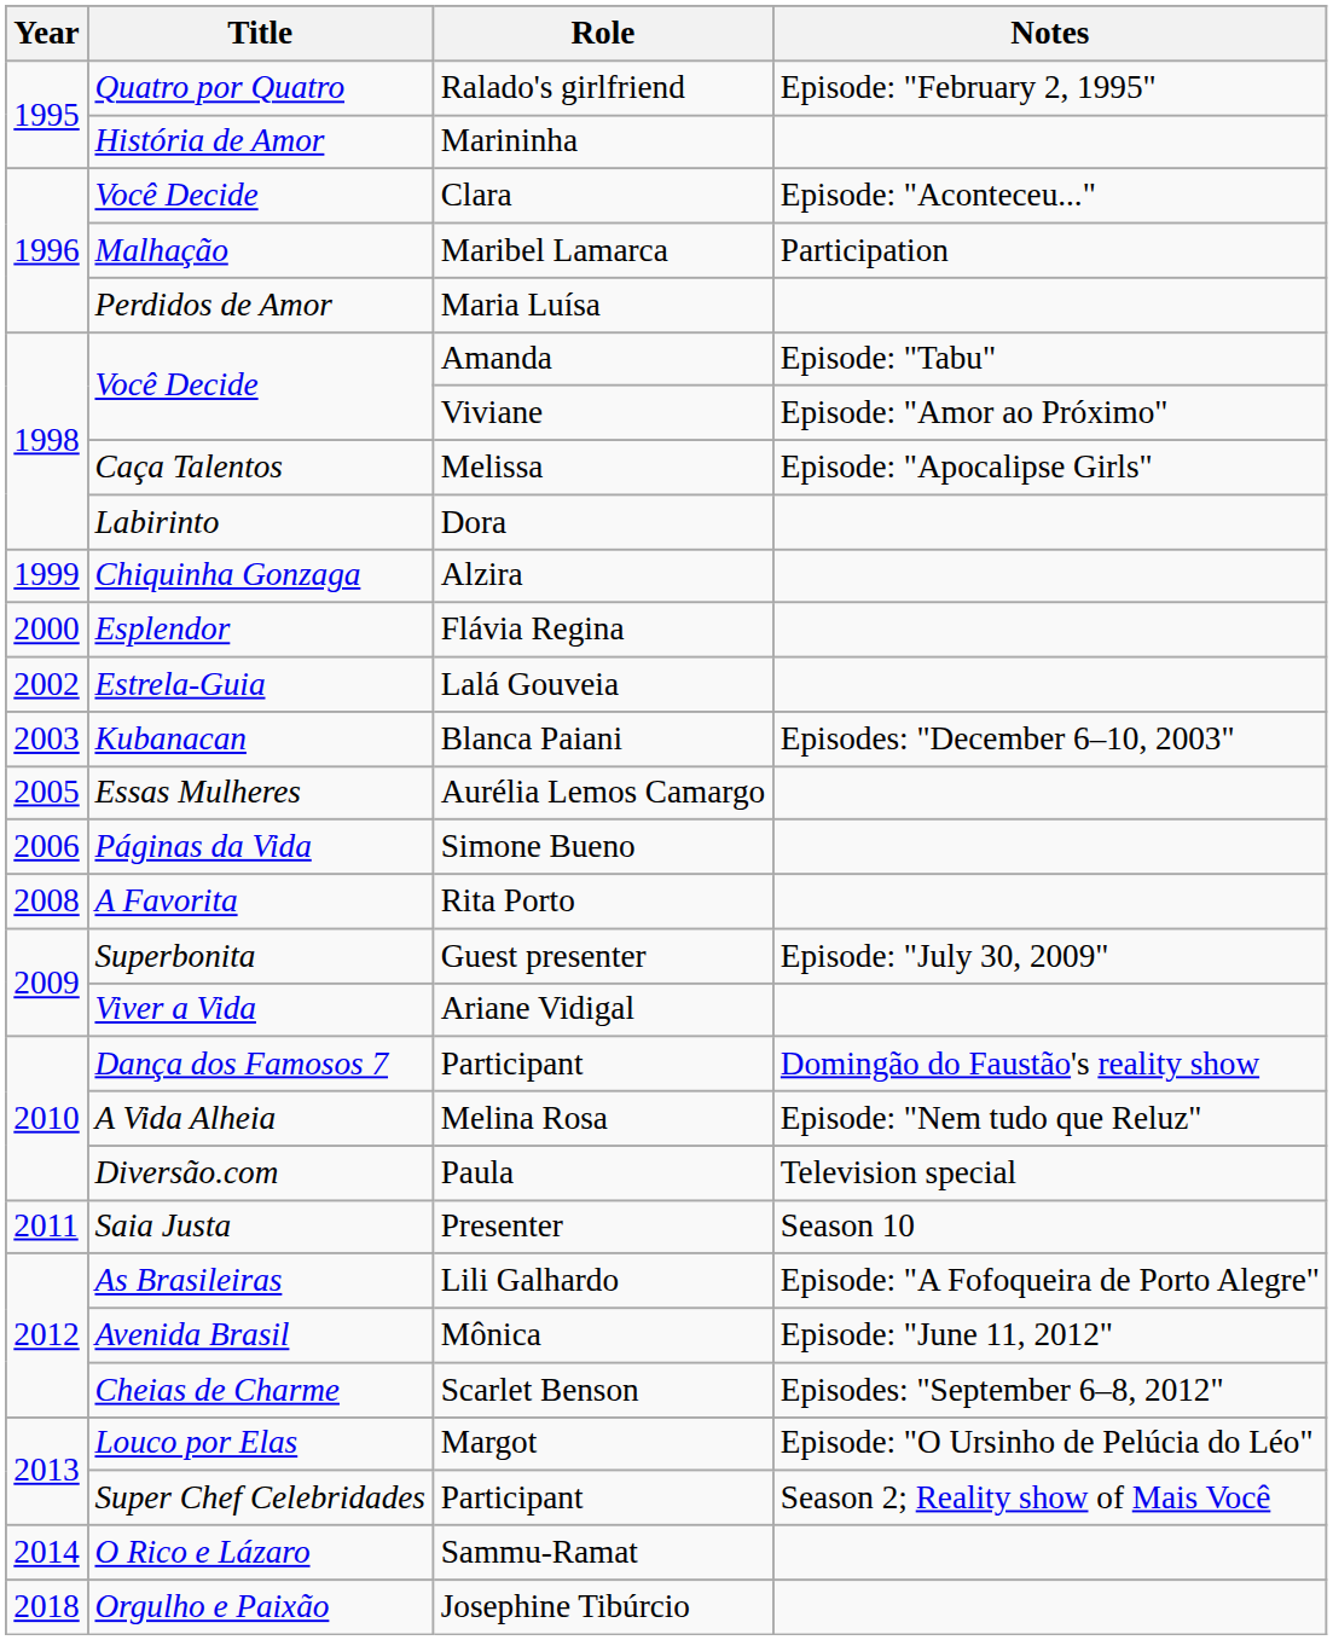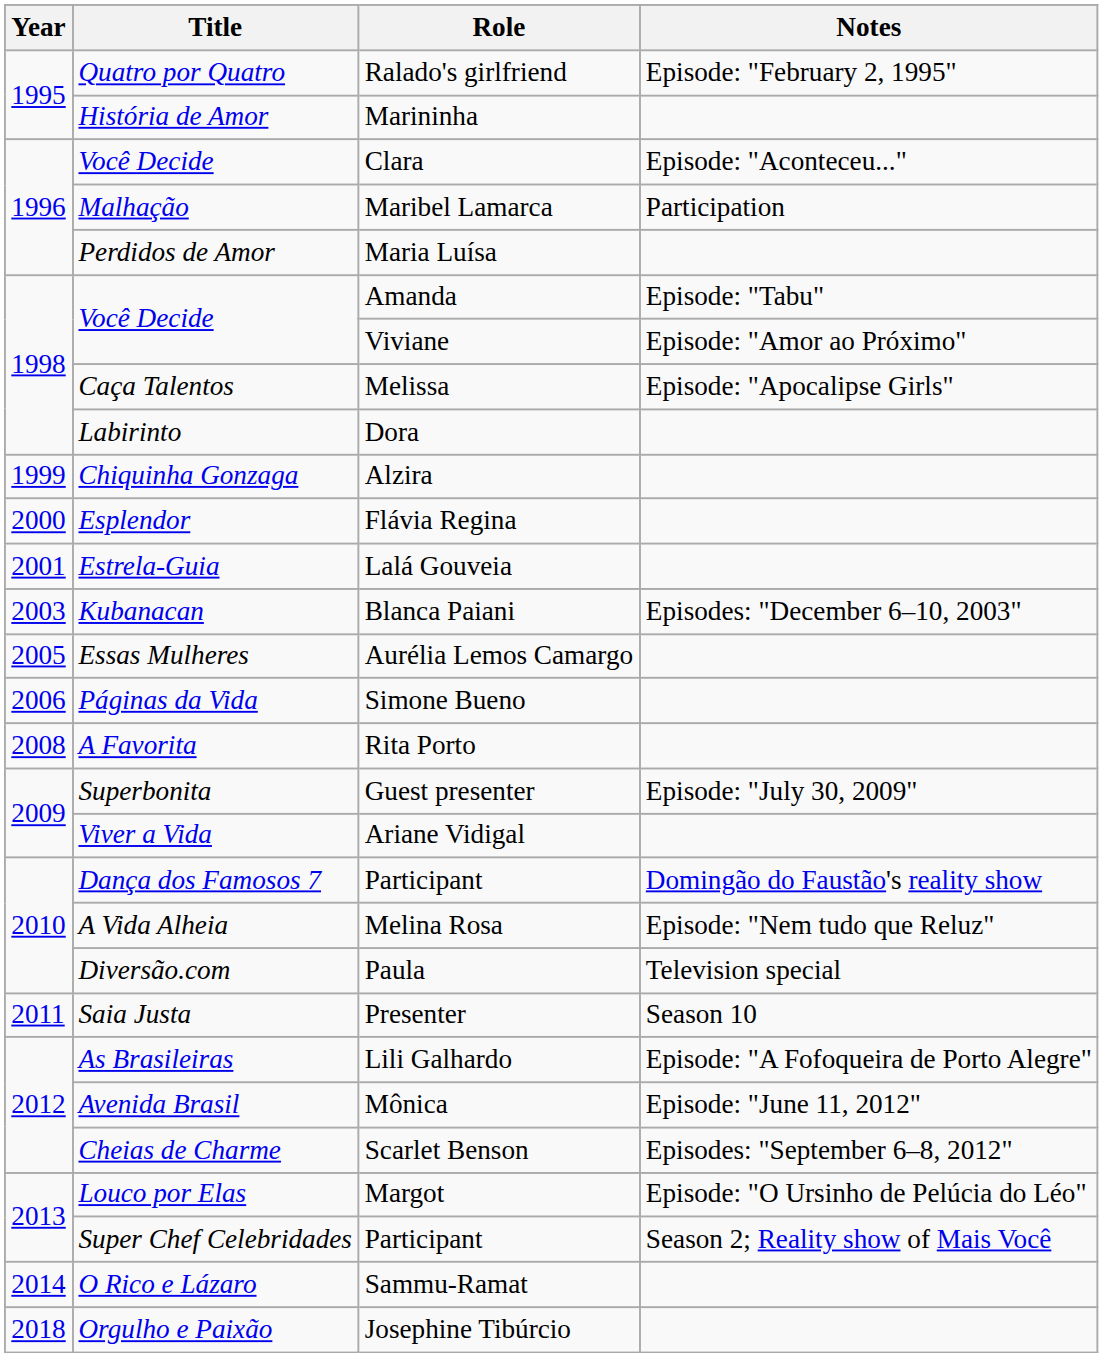Lalá Gouveia | Year: 2002 -> 2001
